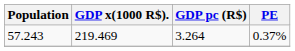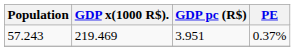57.243 | GDP pc (R$): 3.264 -> 3.951
